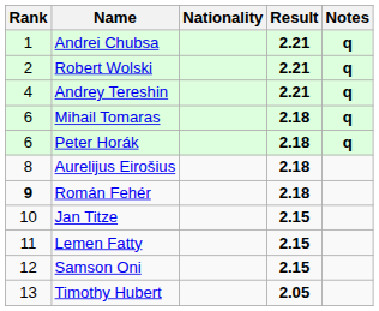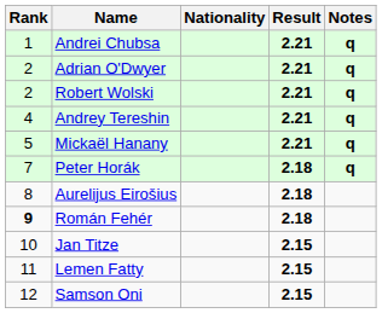+ row: 2 | Adrian O'Dwyer | 2.21 | q
+ row: 5 | Mickaël Hanany | 2.21 | q
- row: 6 | Mihail Tomaras | 2.18 | q
Peter Horák | Rank: 6 -> 7
- row: 13 | Timothy Hubert | 2.05
